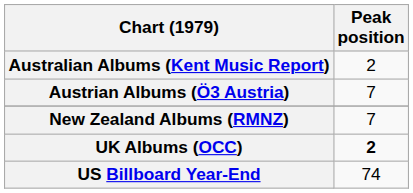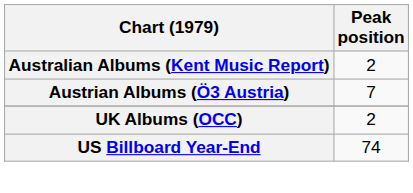- row: New Zealand Albums (RMNZ) | 7
UK Albums (OCC) | Peak position: bold -> normal
